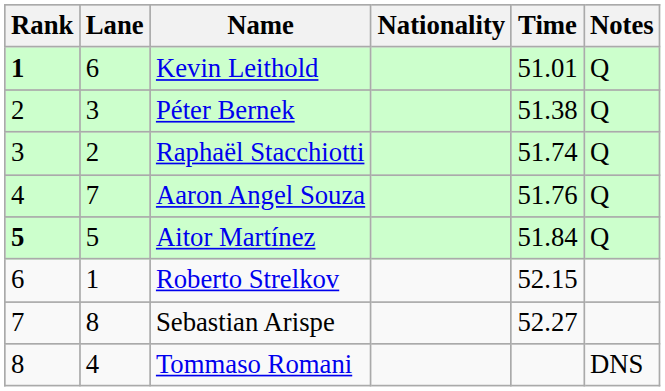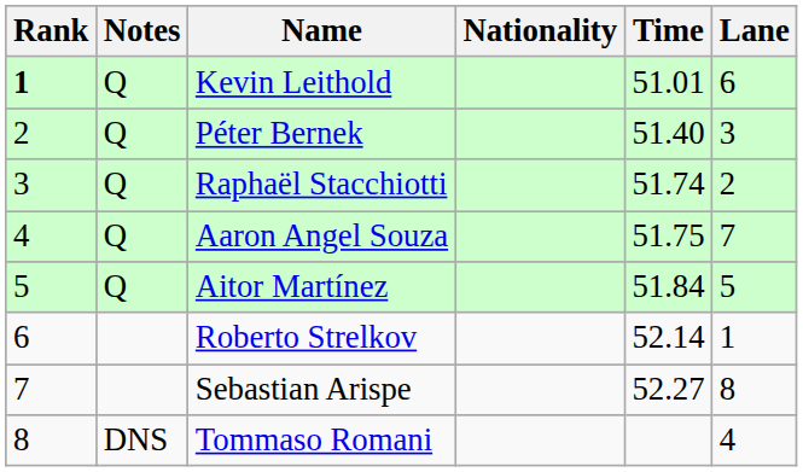columns swapped: Lane <-> Notes
Péter Bernek | Time: 51.38 -> 51.40
Aaron Angel Souza | Time: 51.76 -> 51.75
Aitor Martínez | Rank: bold -> normal
Roberto Strelkov | Time: 52.15 -> 52.14
